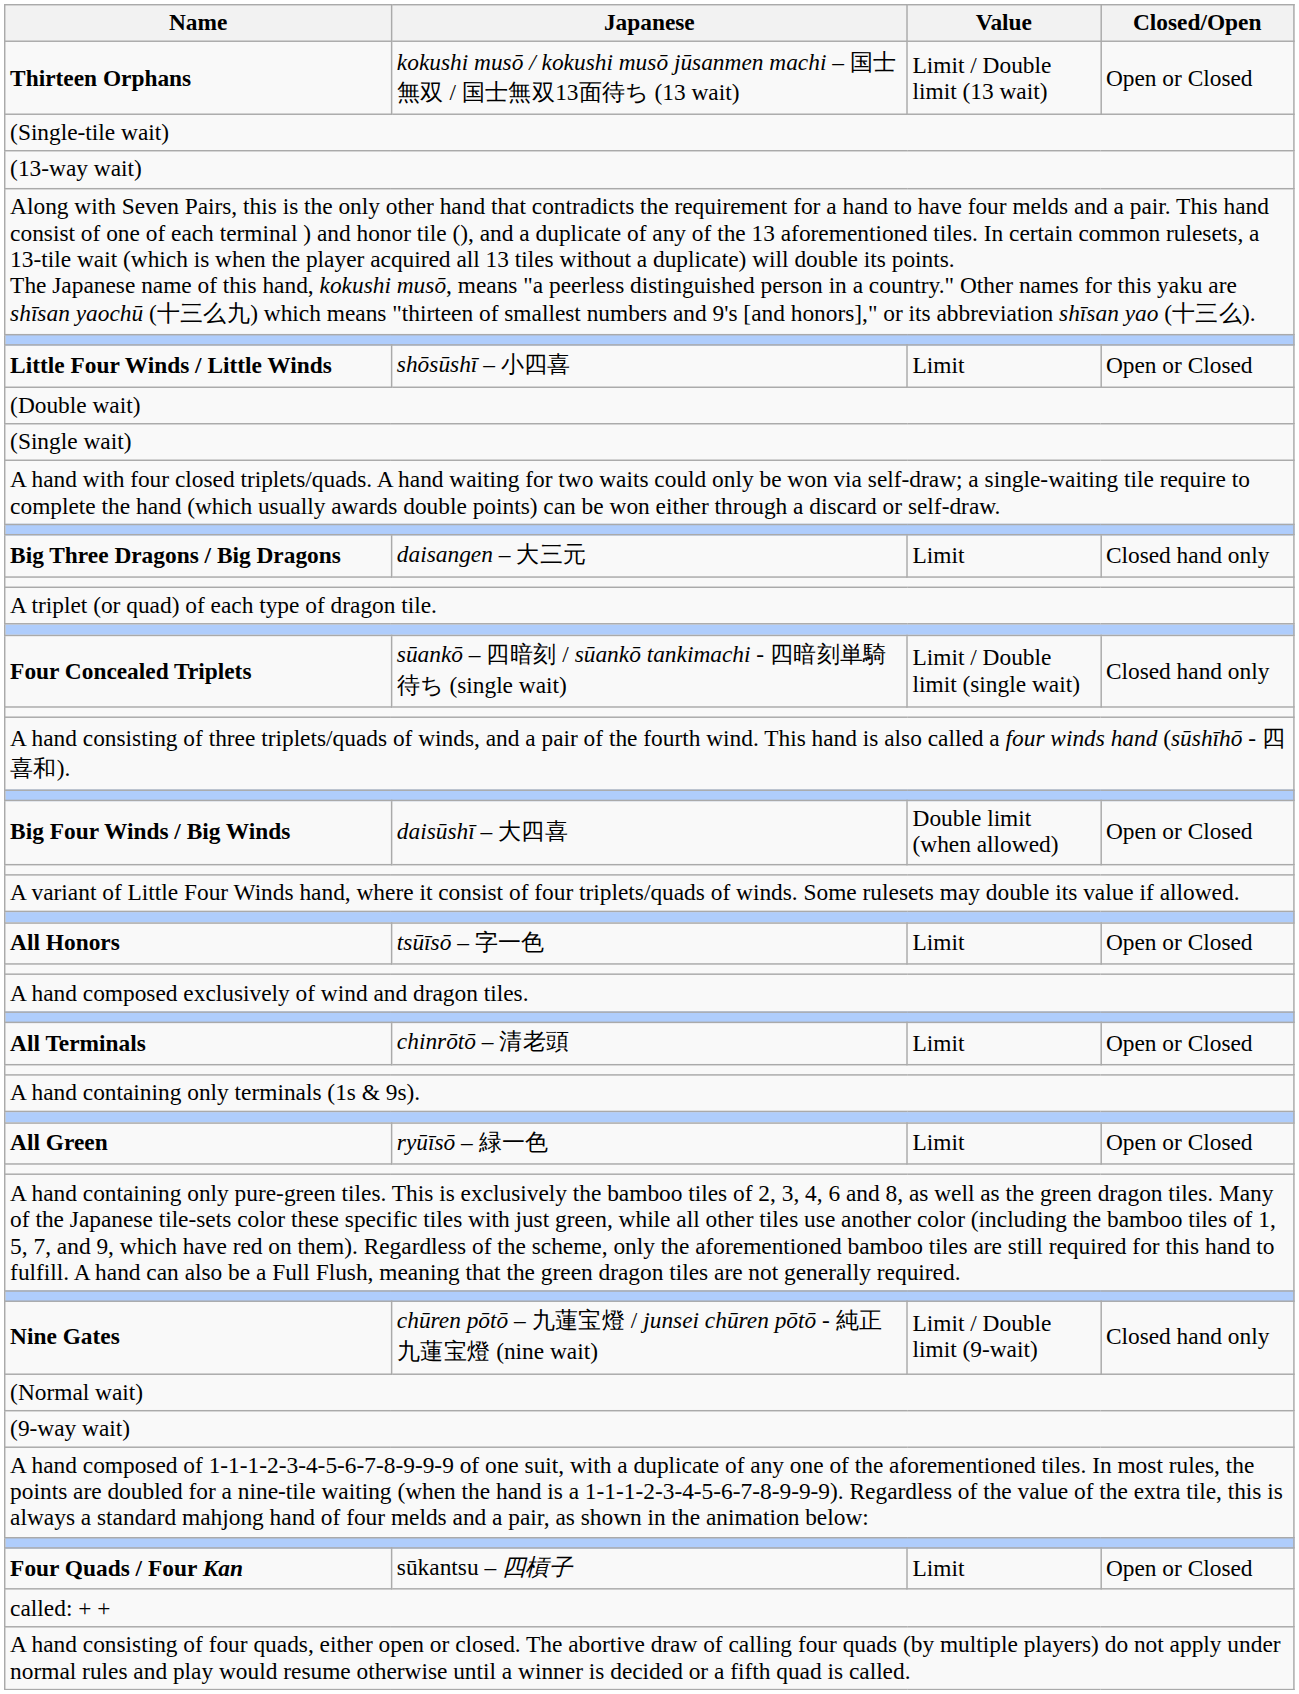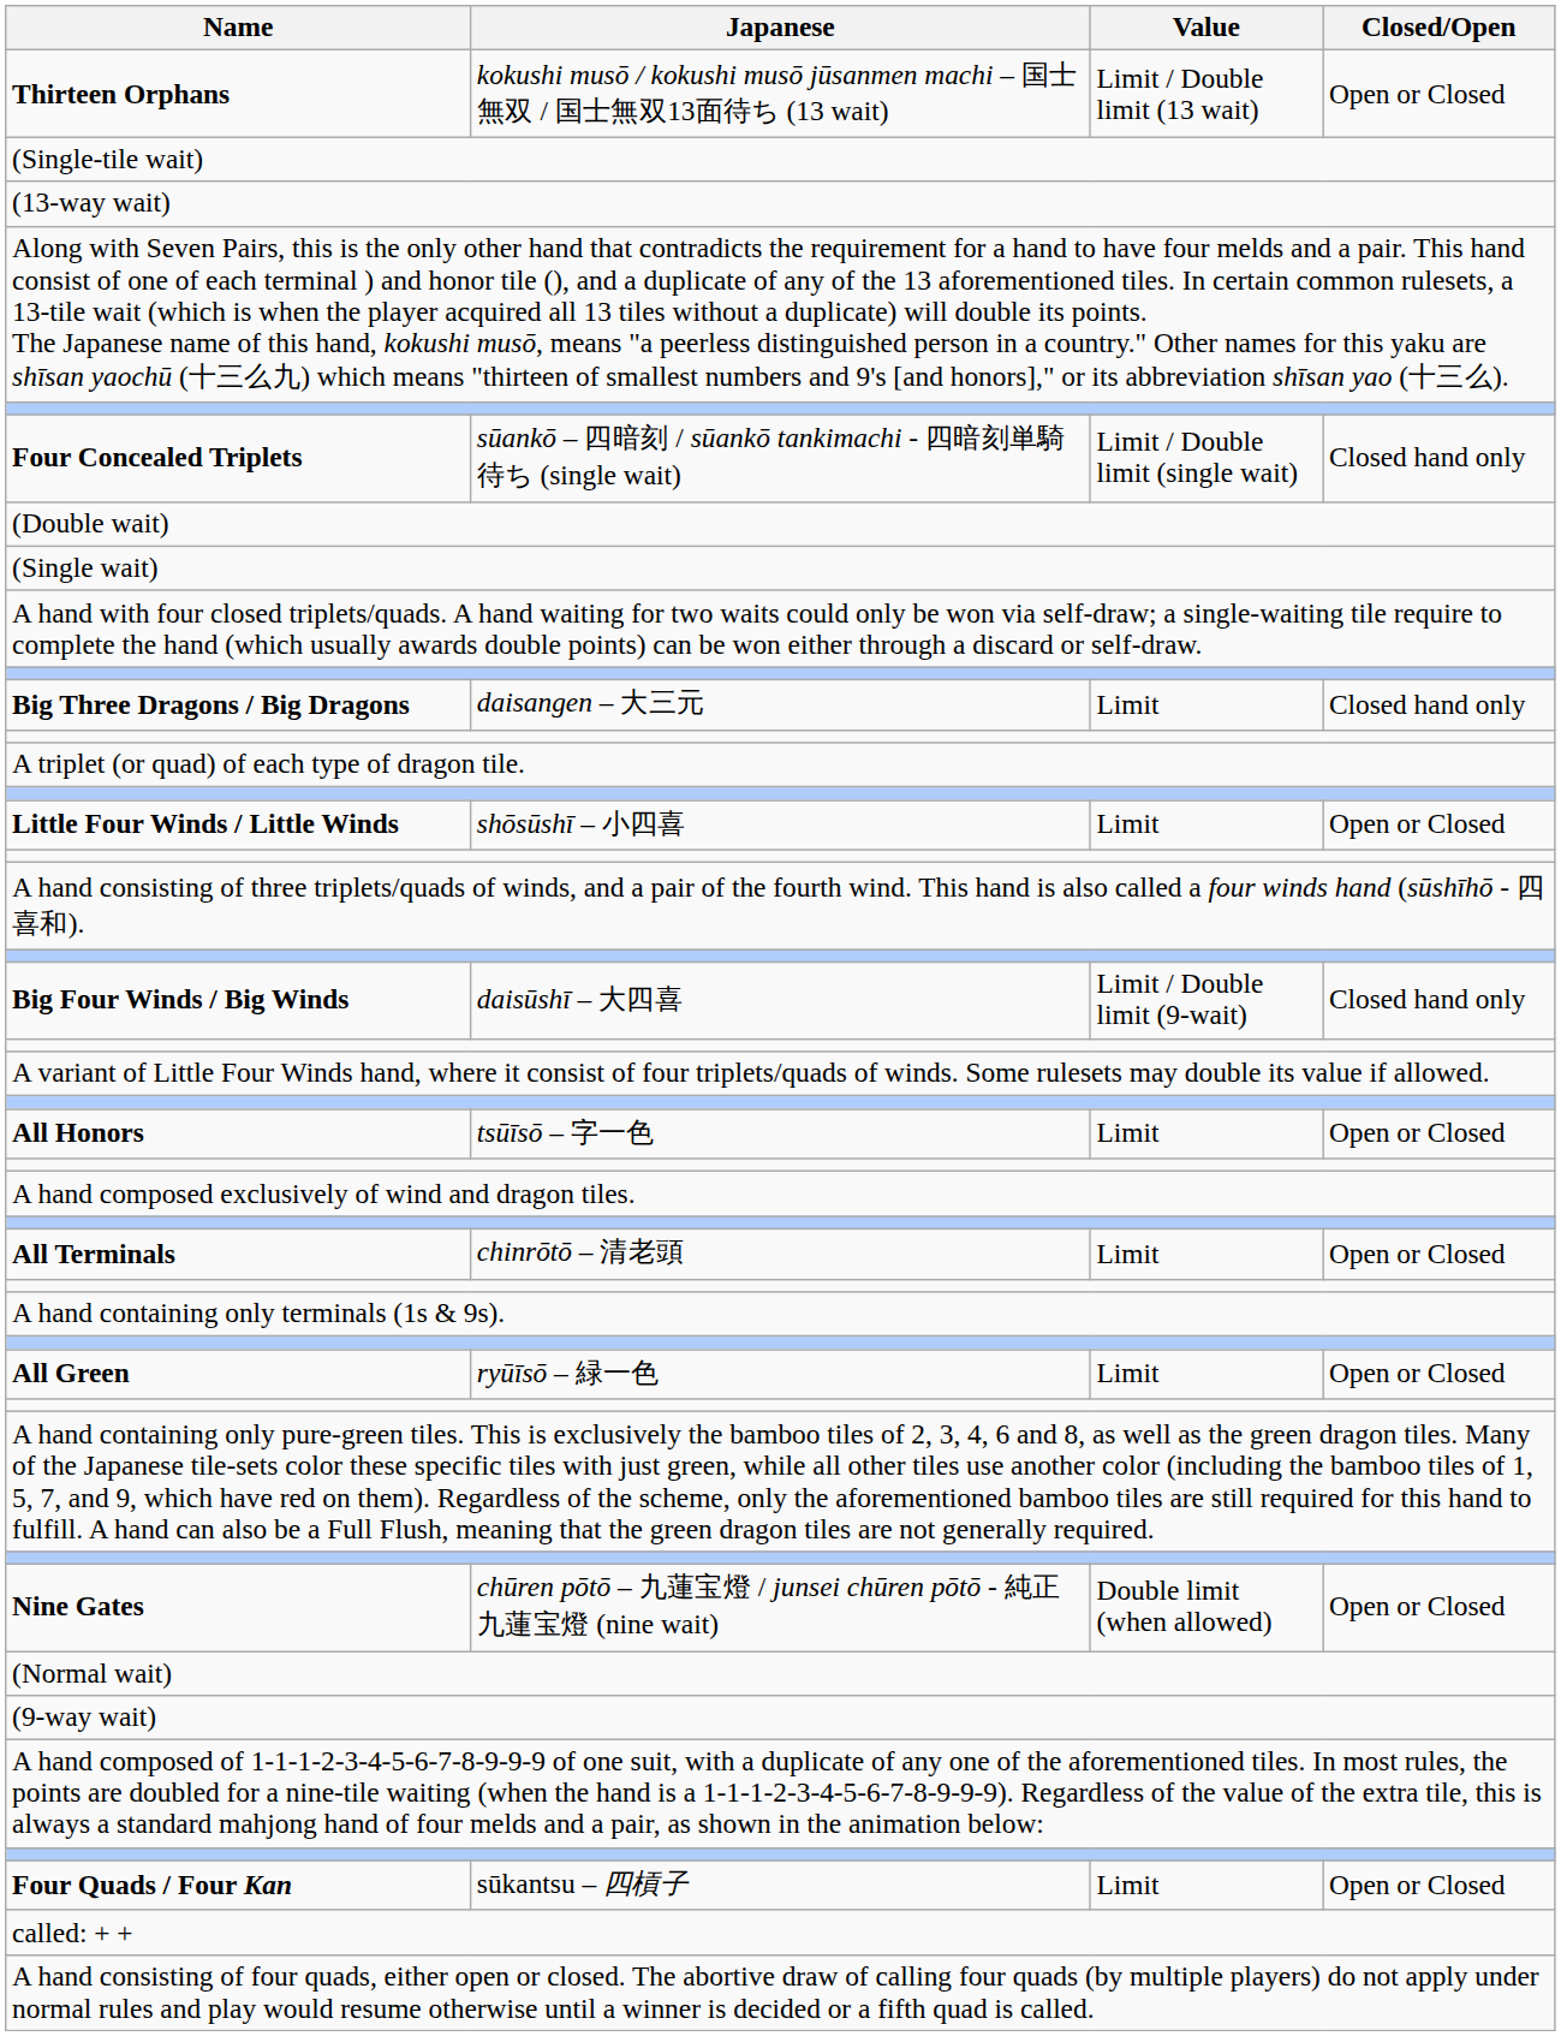rows swapped: Four Concealed Triplets <-> Little Four Winds / Little Winds
Big Four Winds / Big Winds | Value: Double limit (when allowed) -> Limit / Double limit (9-wait)
Big Four Winds / Big Winds | Closed/Open: Open or Closed -> Closed hand only
Nine Gates | Value: Limit / Double limit (9-wait) -> Double limit (when allowed)
Nine Gates | Closed/Open: Closed hand only -> Open or Closed
